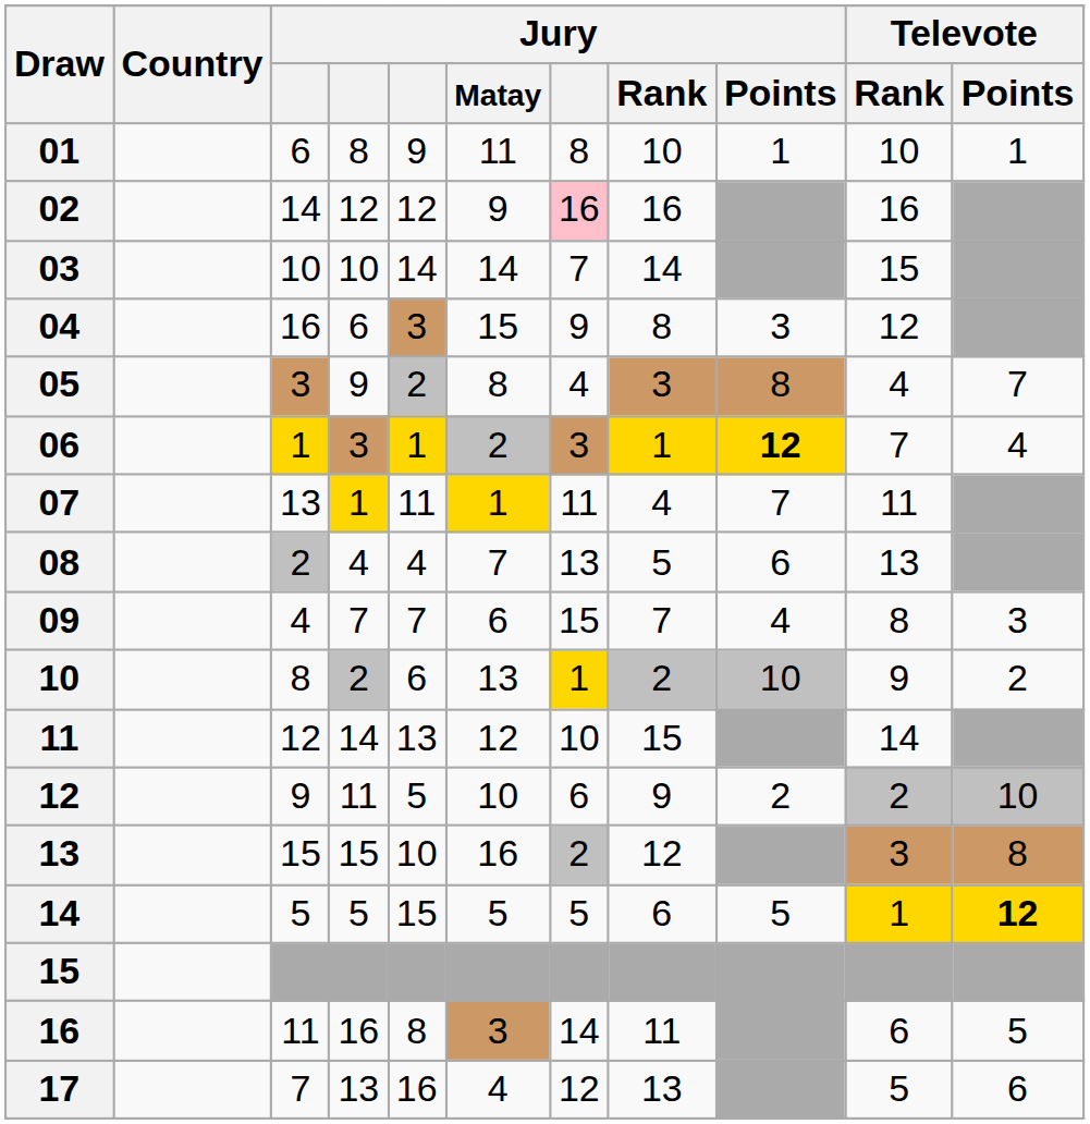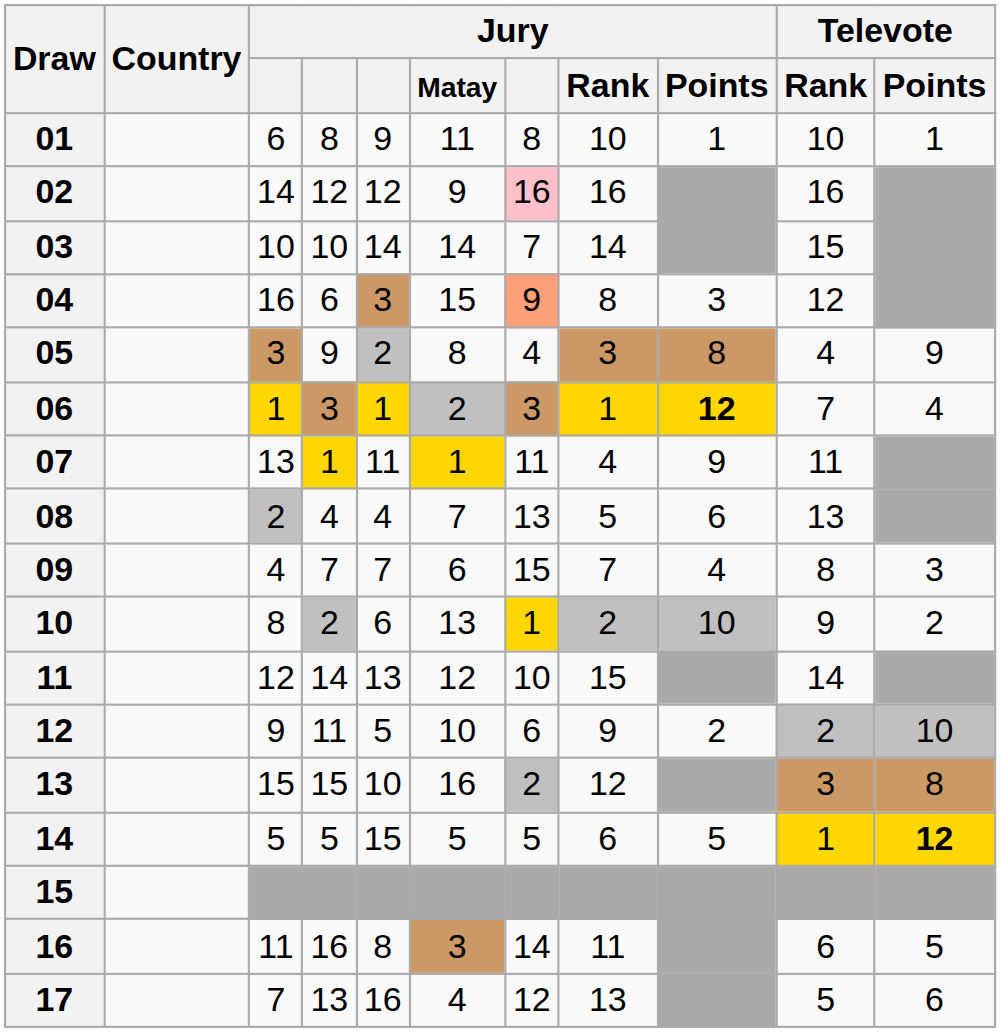04 | column 7: no background -> lightsalmon background
05 | Televote / Points: 7 -> 9
07 | Jury / Points: 7 -> 9
